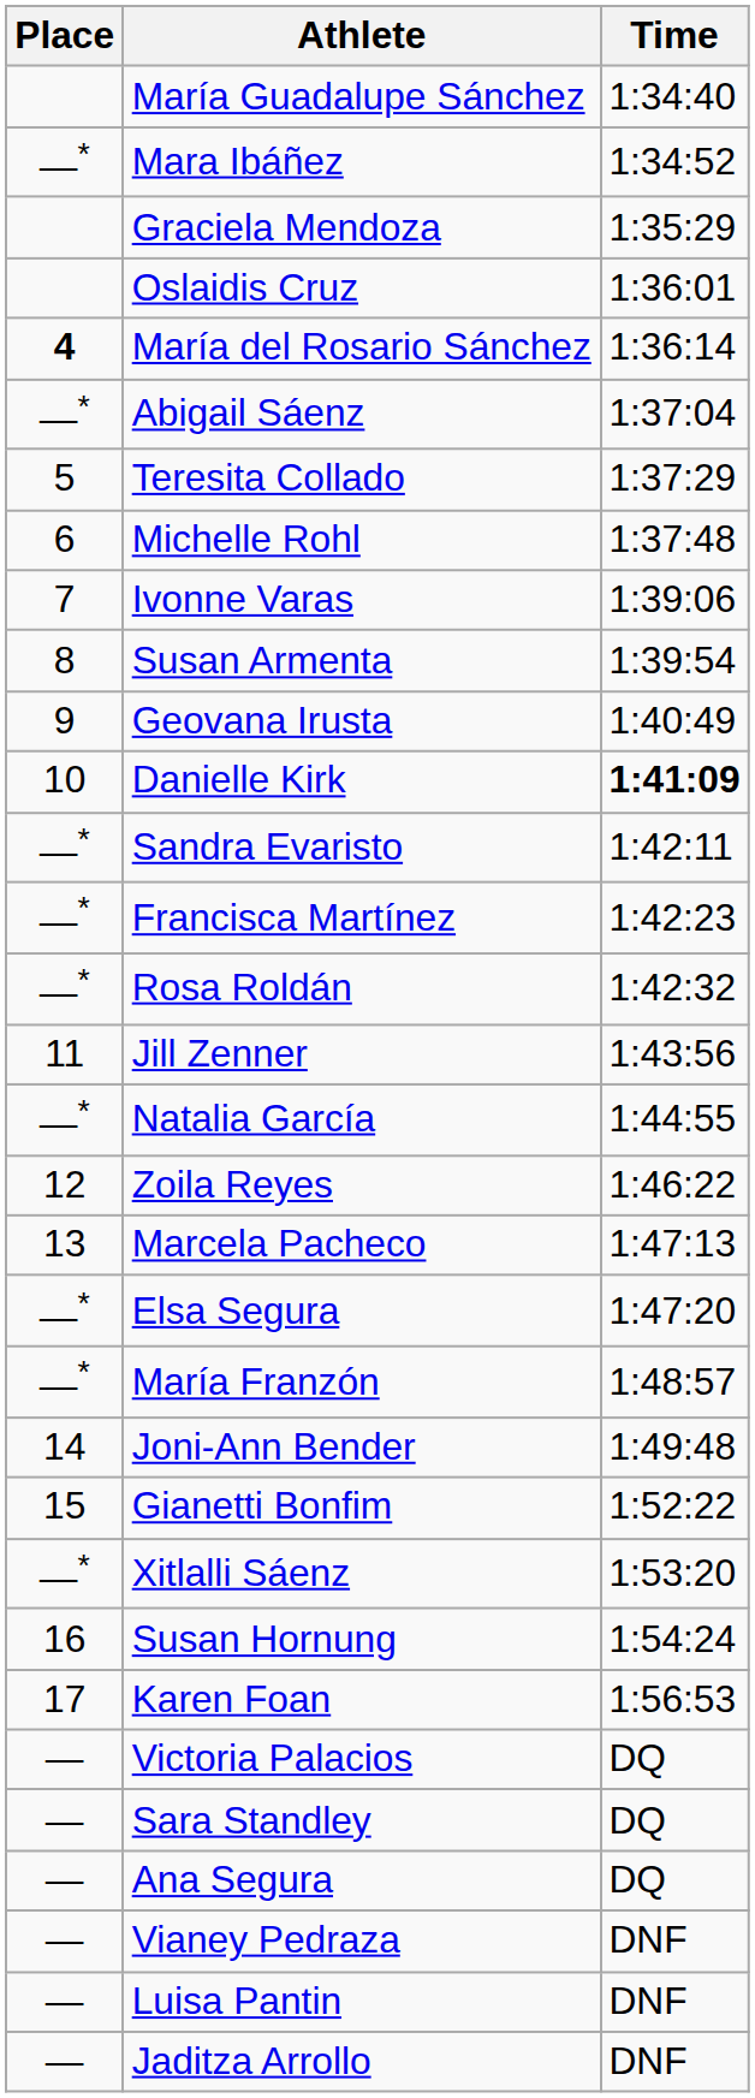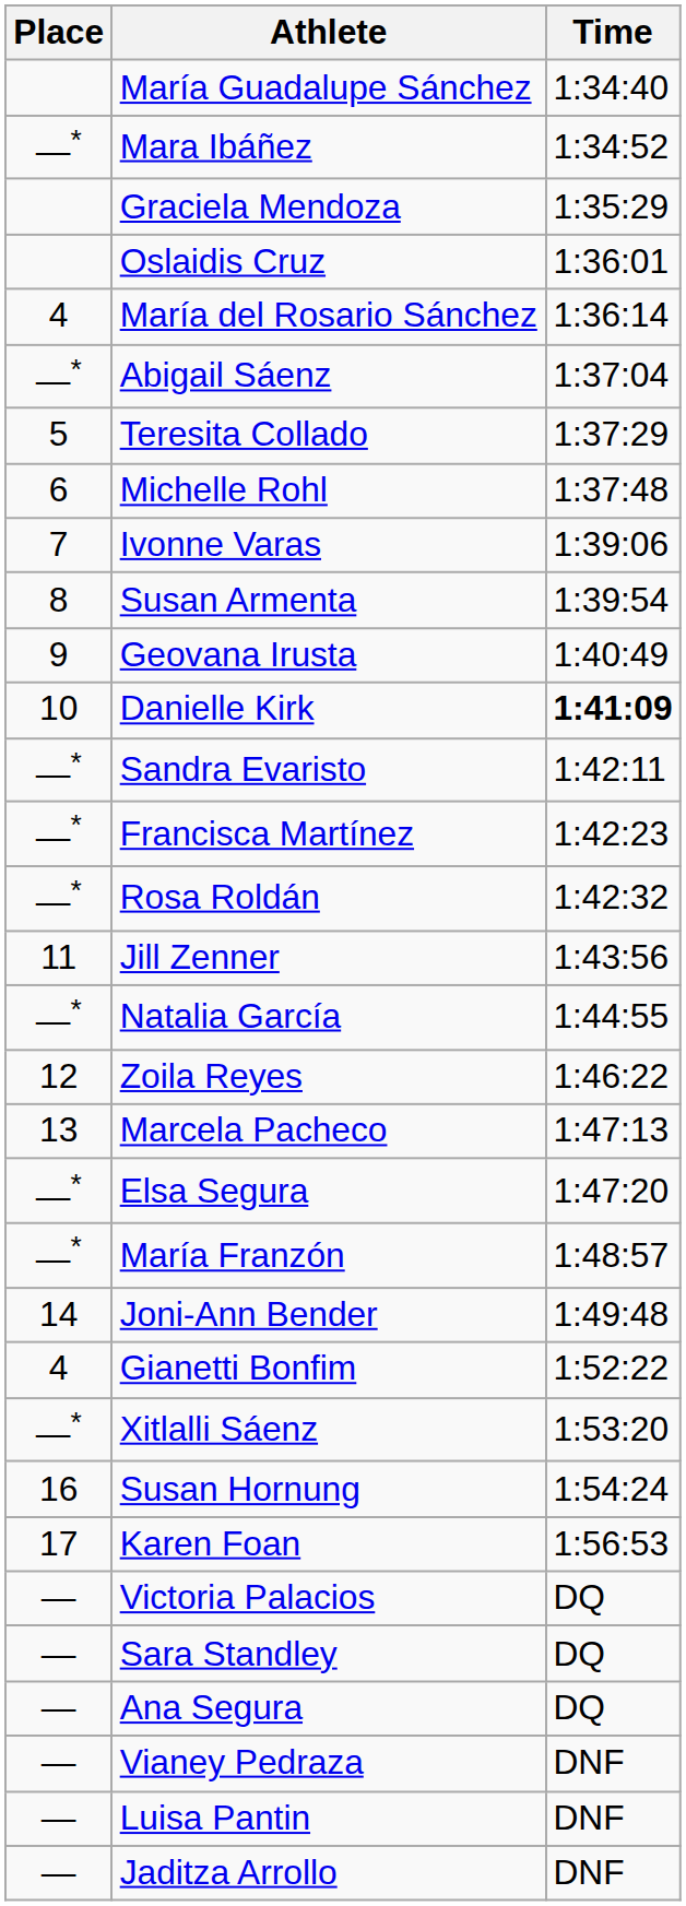María del Rosario Sánchez | Place: bold -> normal
Gianetti Bonfim | Place: 15 -> 4
